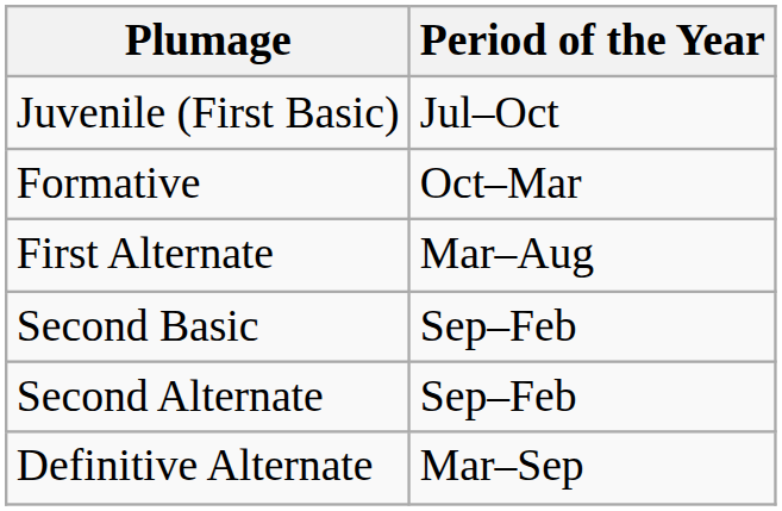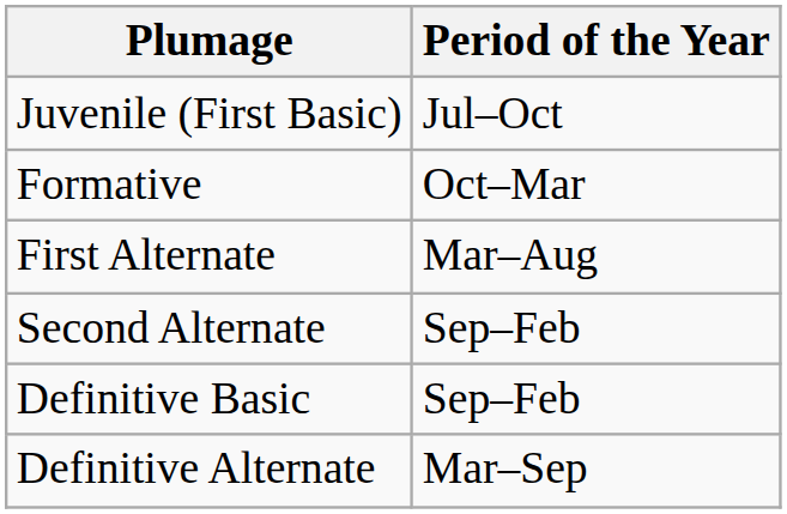- row: Second Basic | Sep–Feb
+ row: Definitive Basic | Sep–Feb
